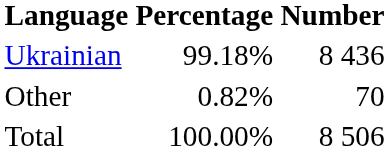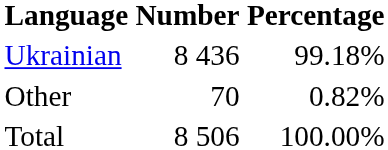columns swapped: Number <-> Percentage
